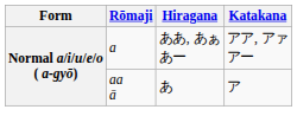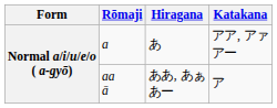a | Hiragana: ああ, あぁ あー -> あ
aa ā | Hiragana: あ -> ああ, あぁ あー
